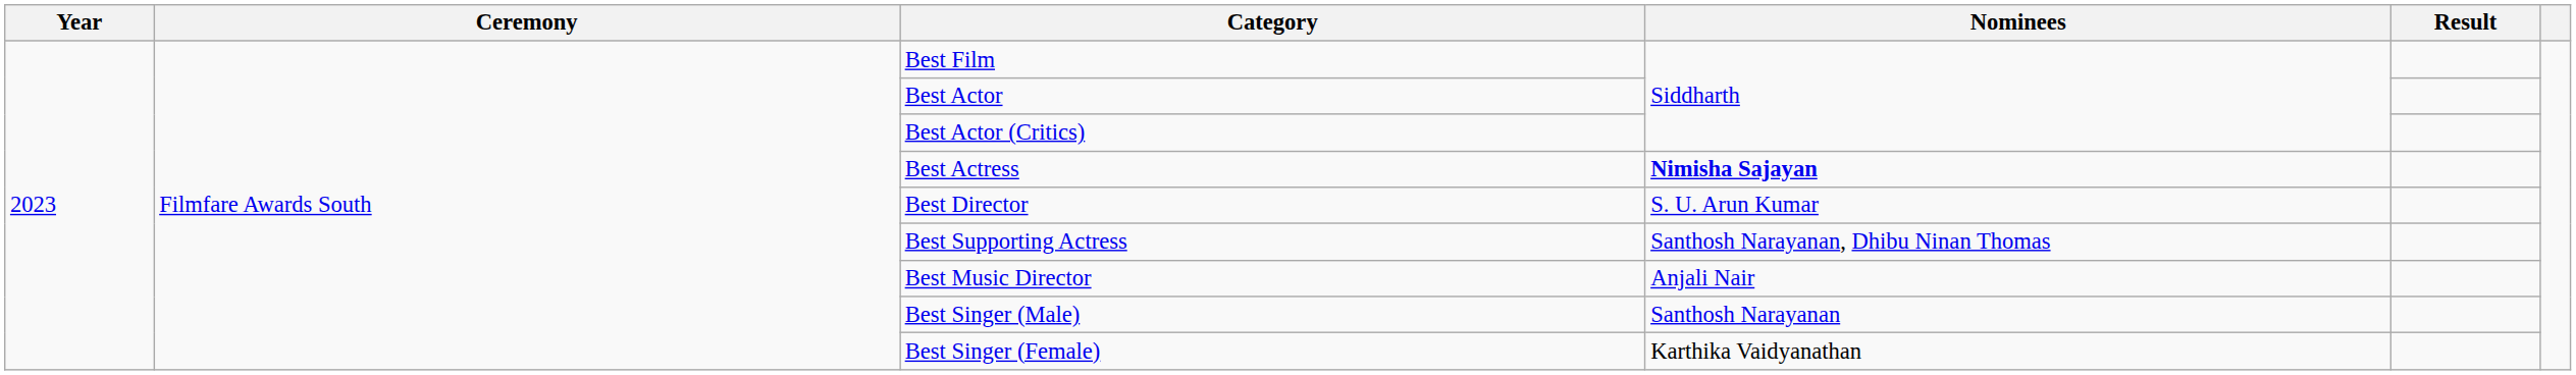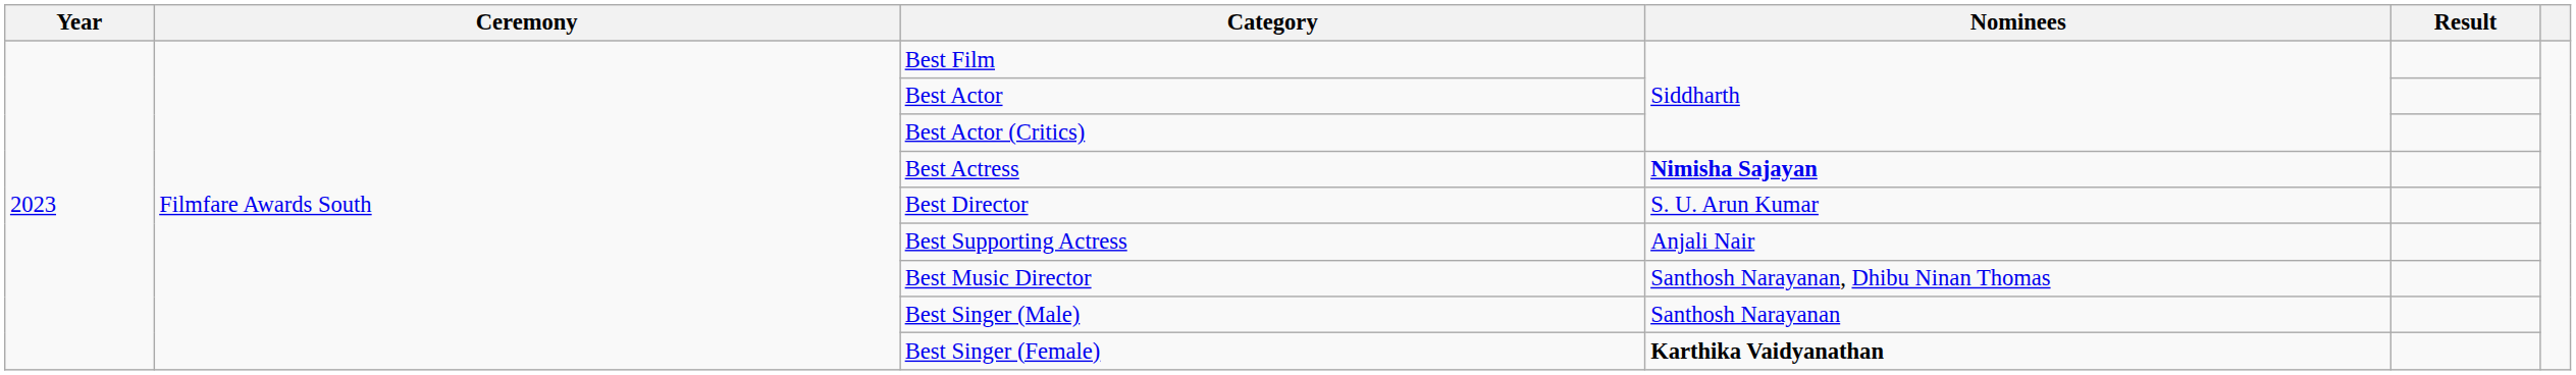Best Supporting Actress | Nominees: Santhosh Narayanan, Dhibu Ninan Thomas -> Anjali Nair
Best Music Director | Nominees: Anjali Nair -> Santhosh Narayanan, Dhibu Ninan Thomas
Best Singer (Female) | Nominees: normal -> bold
